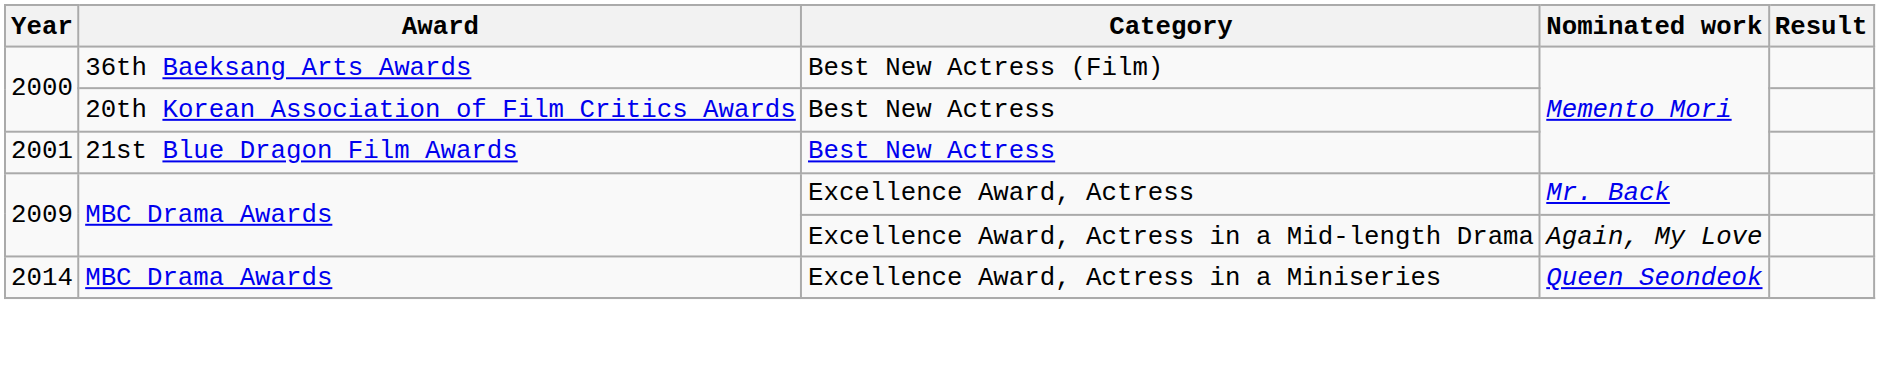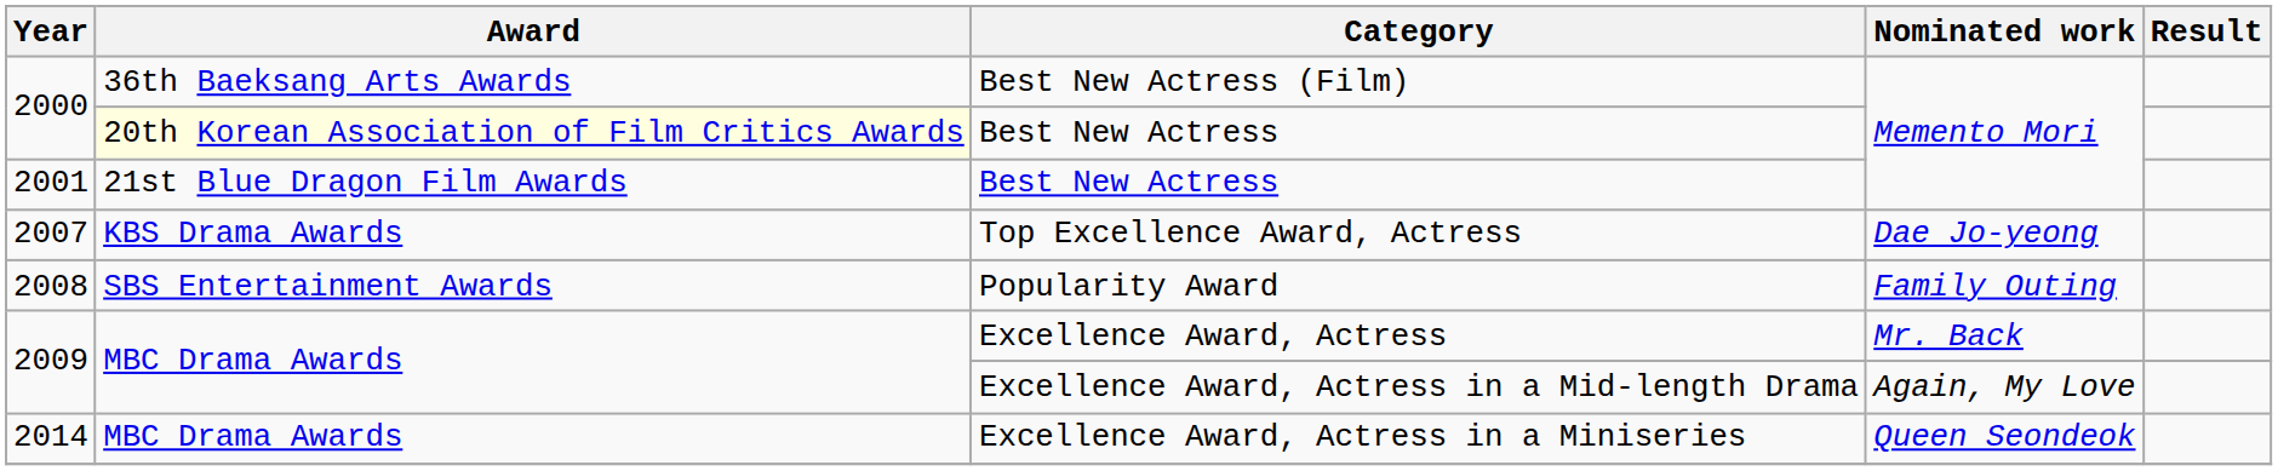2000 / Best New Actress | Award: no background -> lightyellow background
+ row: 2007 | KBS Drama Awards | Top Excellence Award, Actress | Dae Jo-yeong
+ row: 2008 | SBS Entertainment Awards | Popularity Award | Family Outing
